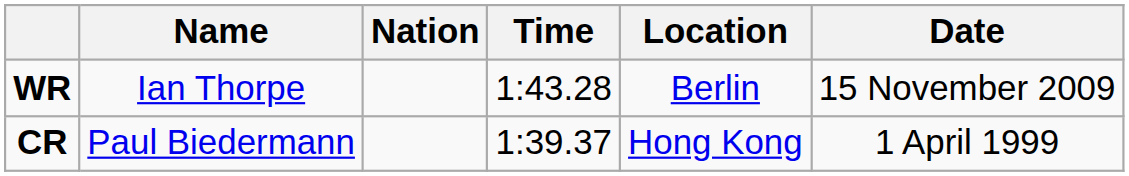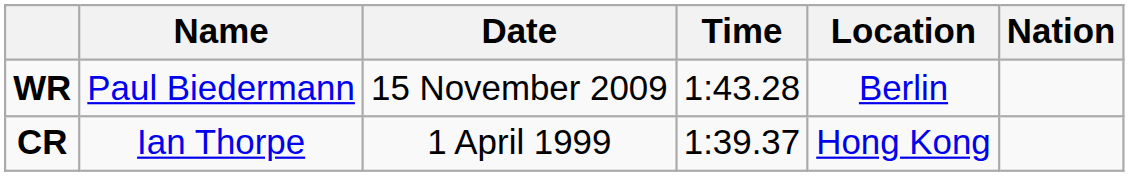columns swapped: Nation <-> Date
WR | Name: Ian Thorpe -> Paul Biedermann
CR | Name: Paul Biedermann -> Ian Thorpe
